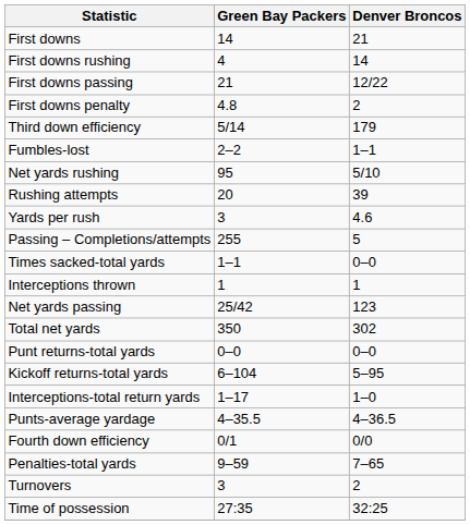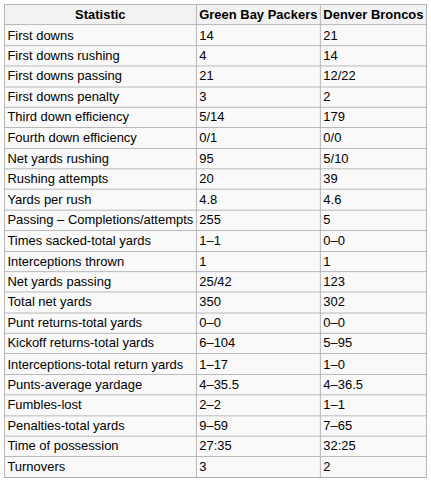First downs penalty | Green Bay Packers: 4.8 -> 3
rows swapped: Fourth down efficiency <-> Fumbles-lost
Yards per rush | Green Bay Packers: 3 -> 4.8
rows swapped: Time of possession <-> Turnovers
